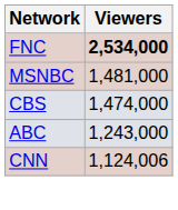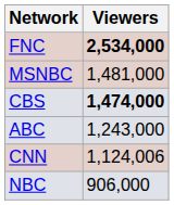CBS | Viewers: normal -> bold
+ row: NBC | 906,000
